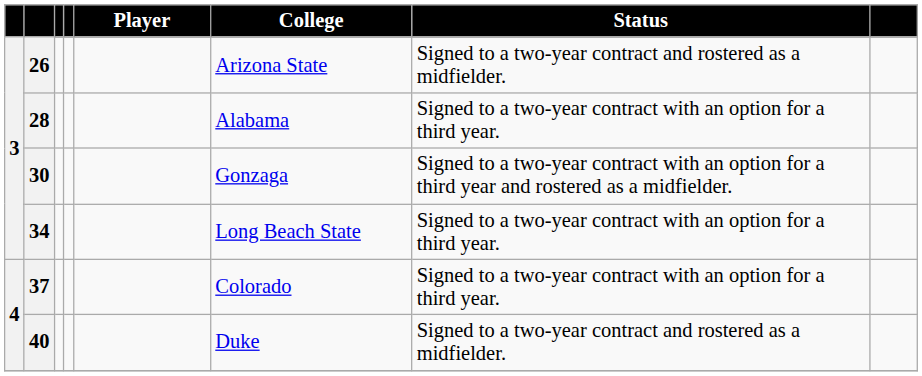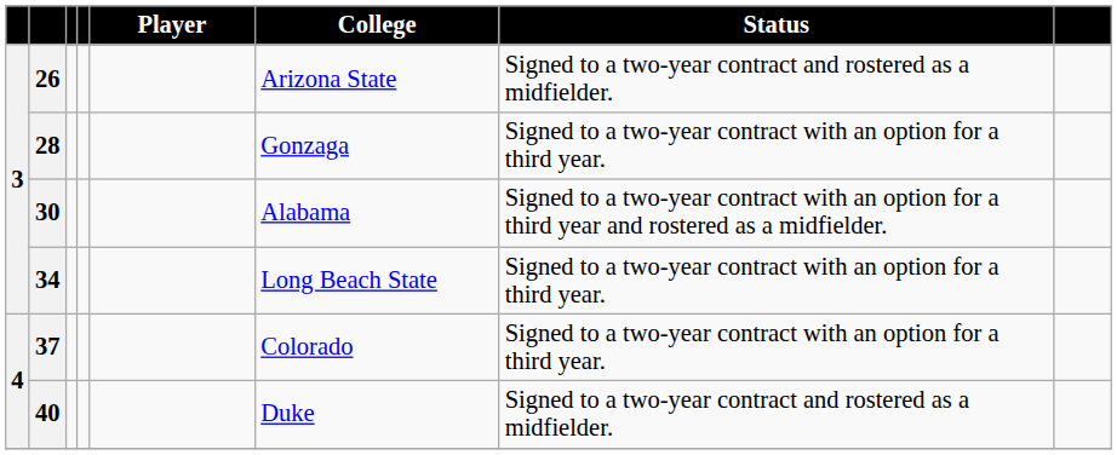28 | College: Alabama -> Gonzaga
30 | College: Gonzaga -> Alabama
